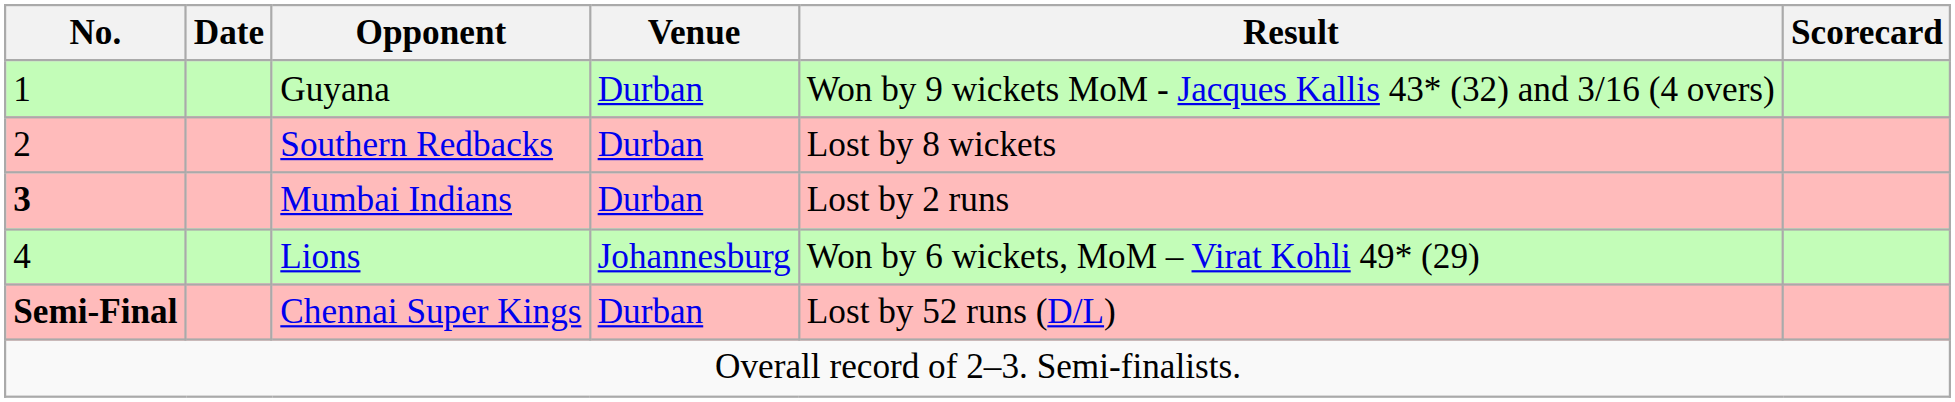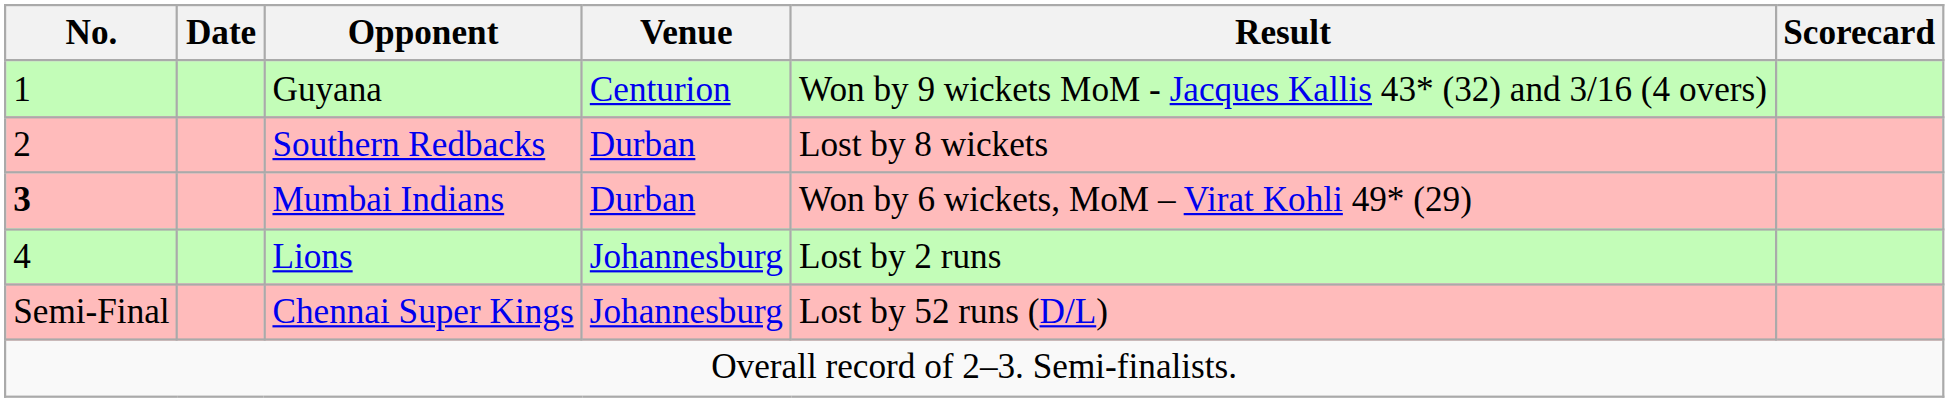Guyana | Venue: Durban -> Centurion
Mumbai Indians | Result: Lost by 2 runs -> Won by 6 wickets, MoM – Virat Kohli 49* (29)
Lions | Result: Won by 6 wickets, MoM – Virat Kohli 49* (29) -> Lost by 2 runs
Chennai Super Kings | No.: bold -> normal
Chennai Super Kings | Venue: Durban -> Johannesburg
